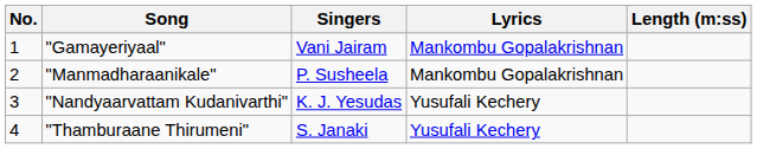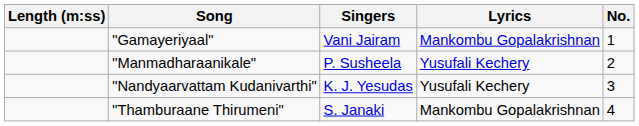columns swapped: No. <-> Length (m:ss)
"Manmadharaanikale" | Lyrics: Mankombu Gopalakrishnan -> Yusufali Kechery
"Thamburaane Thirumeni" | Lyrics: Yusufali Kechery -> Mankombu Gopalakrishnan
